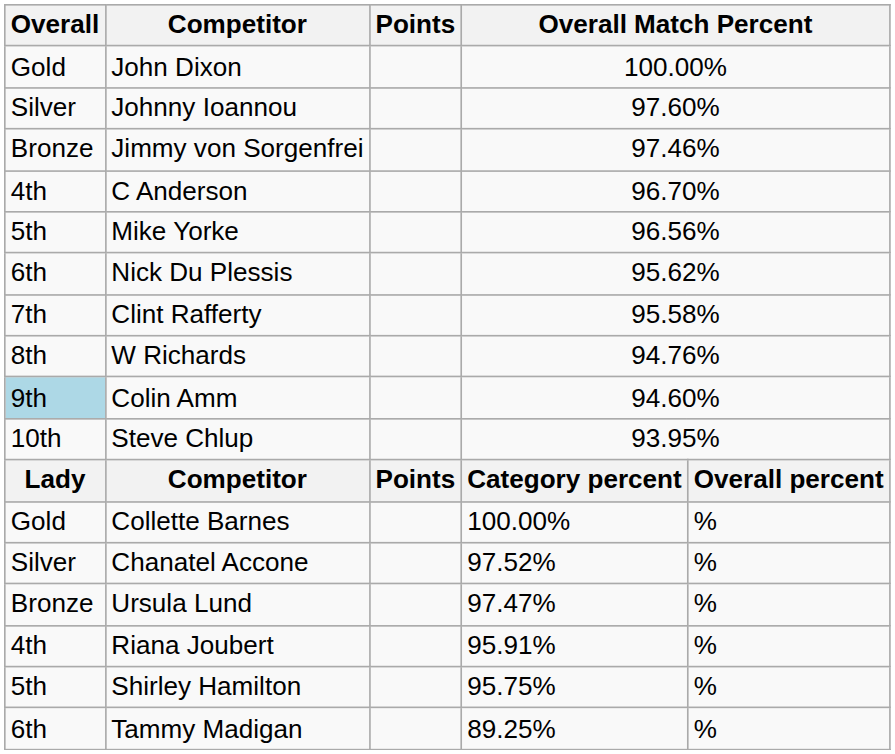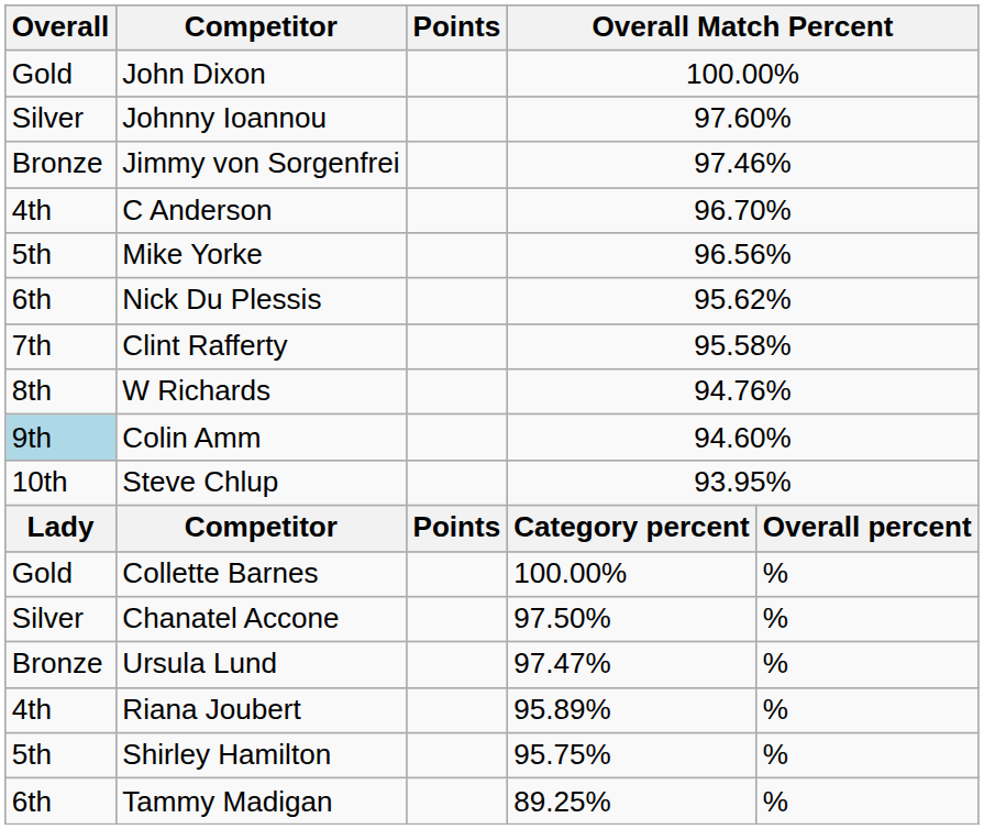Chanatel Accone | column 4: 97.52% -> 97.50%
Riana Joubert | column 4: 95.91% -> 95.89%
